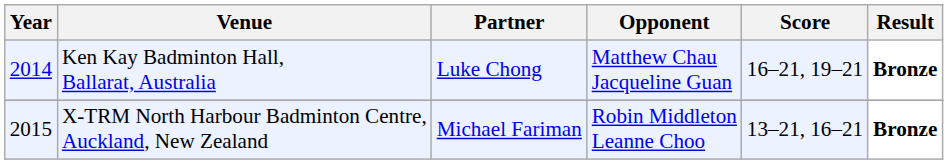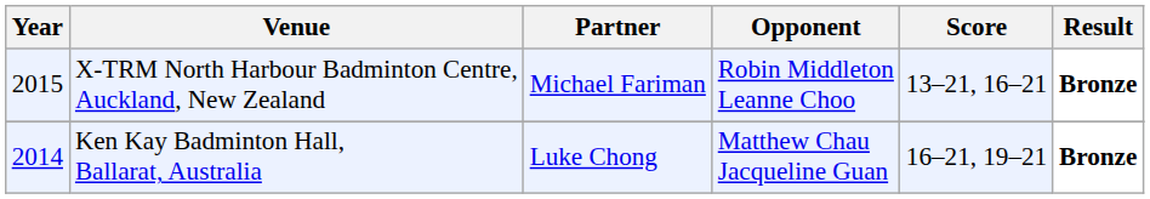rows swapped: X-TRM North Harbour Badminton Centre, Auckland, New Zealand <-> Ken Kay Badminton Hall, Ballarat, Australia
